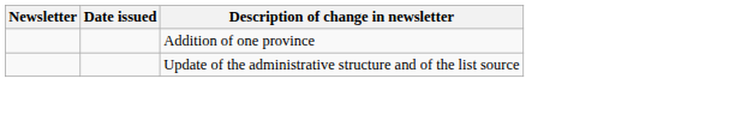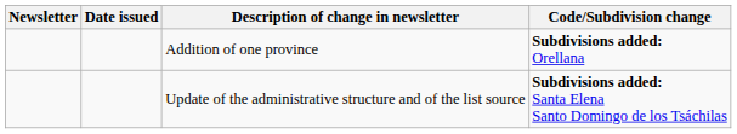+ column: Code/Subdivision change | Subdivisions added: Orellana | Subdivisions added: Santa Elena Santo Domingo de los Tsáchilas
